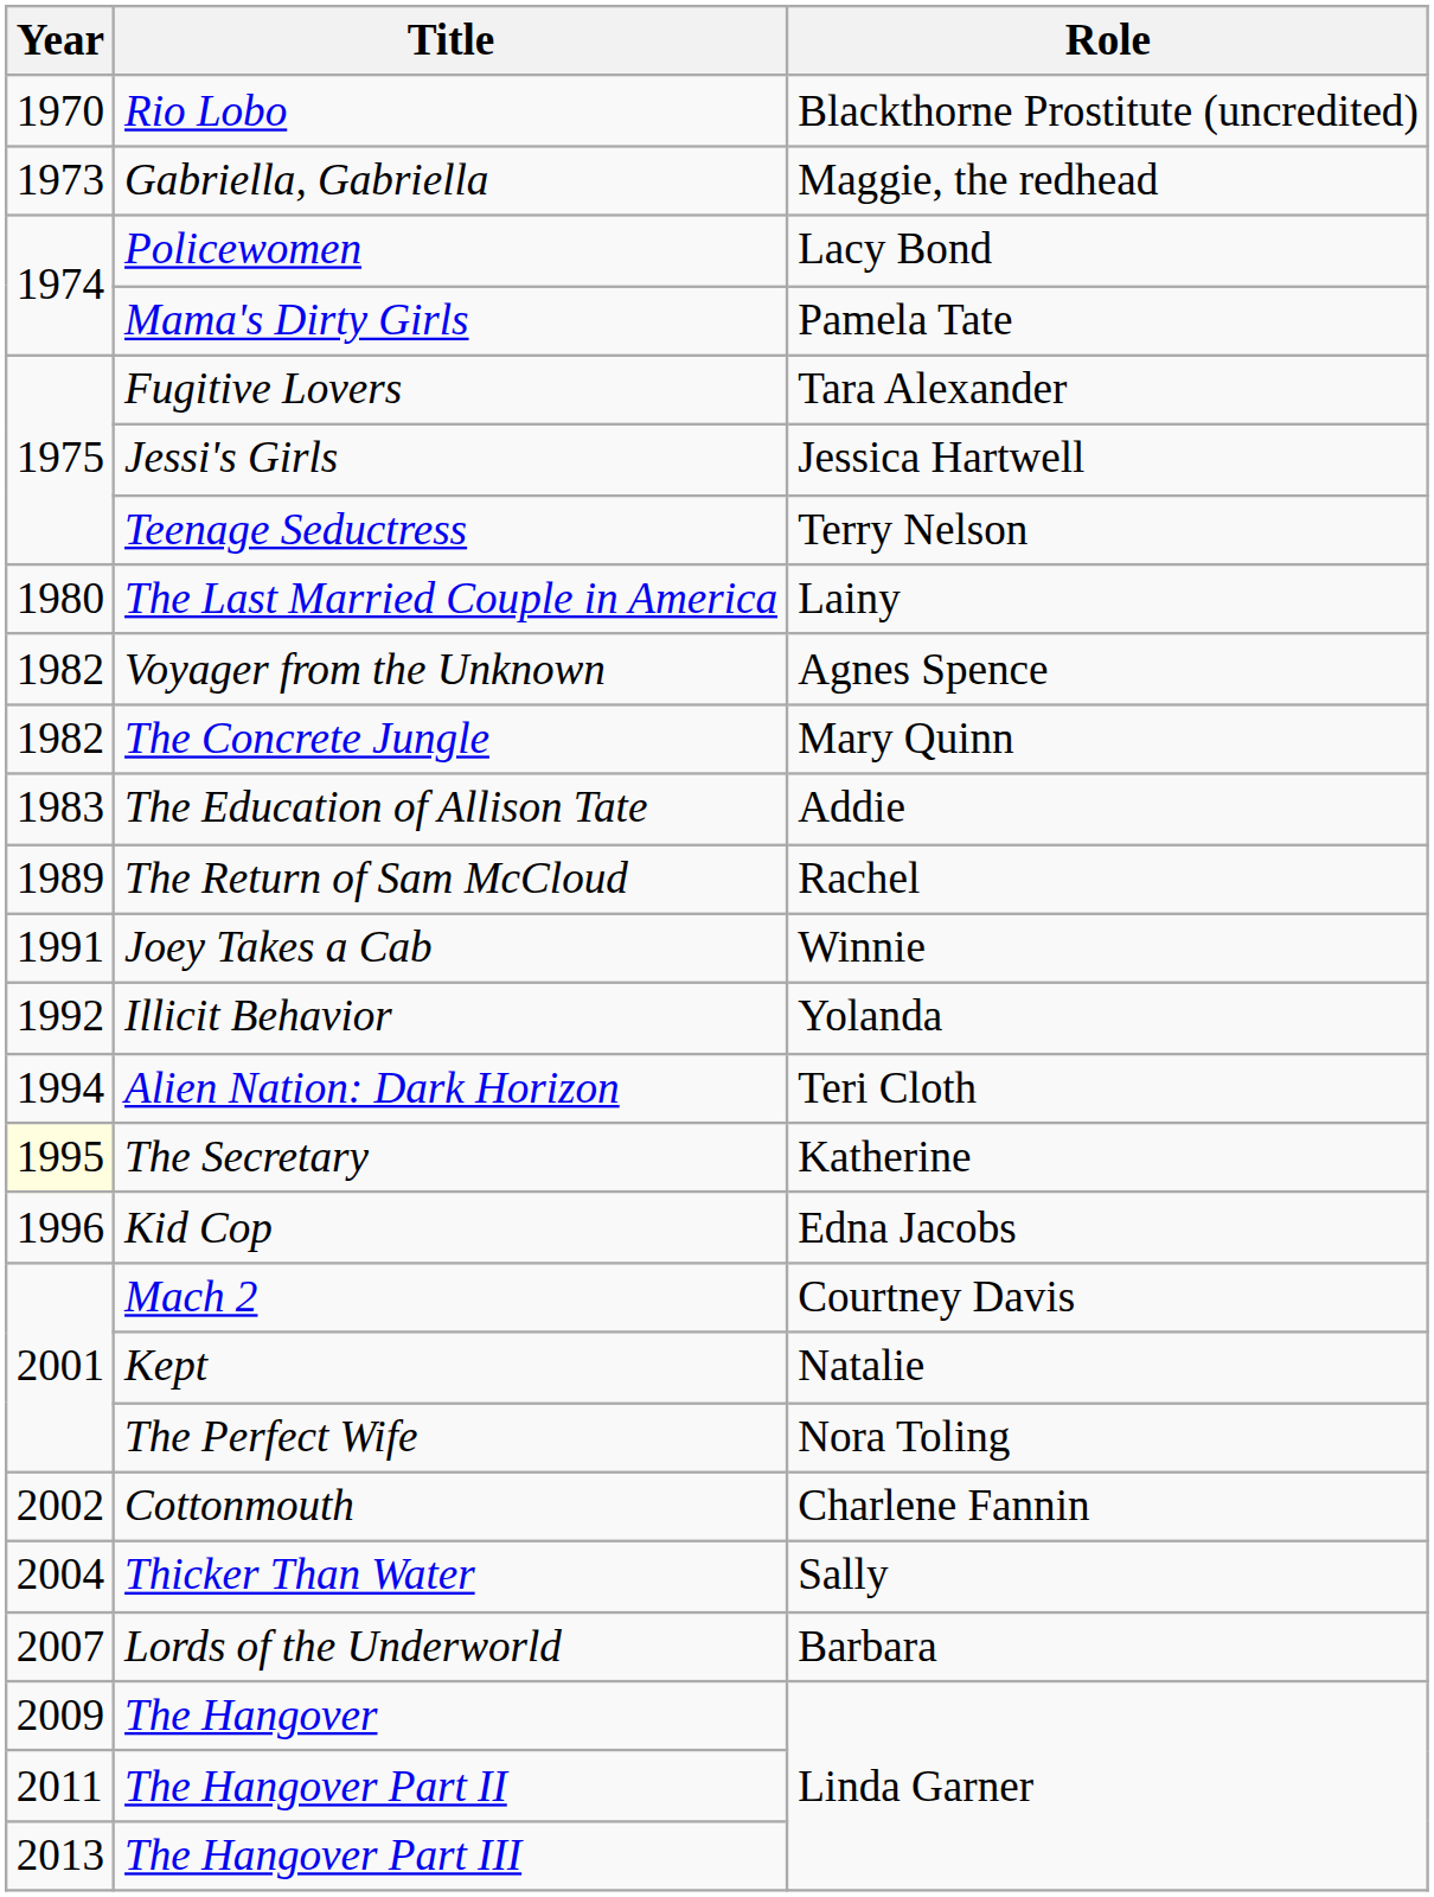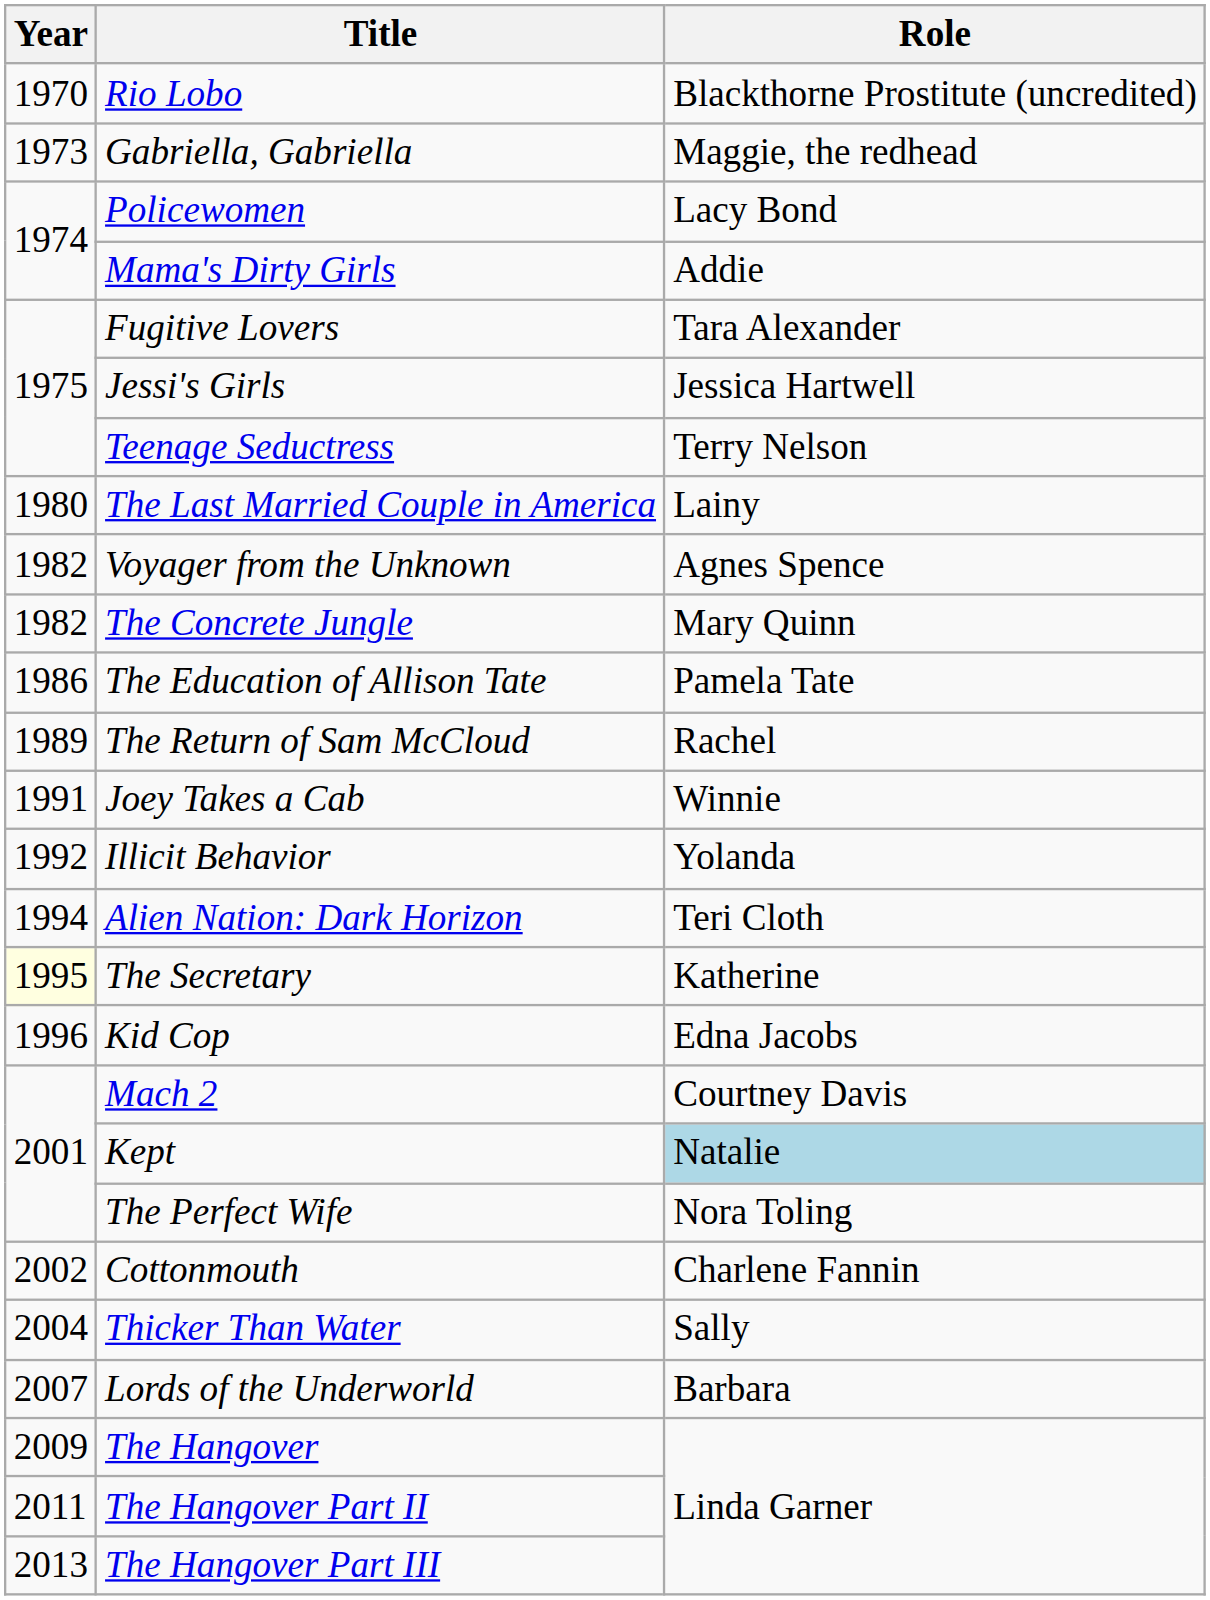Mama's Dirty Girls | Role: Pamela Tate -> Addie
The Education of Allison Tate | Year: 1983 -> 1986
The Education of Allison Tate | Role: Addie -> Pamela Tate
Kept | Role: no background -> lightblue background
